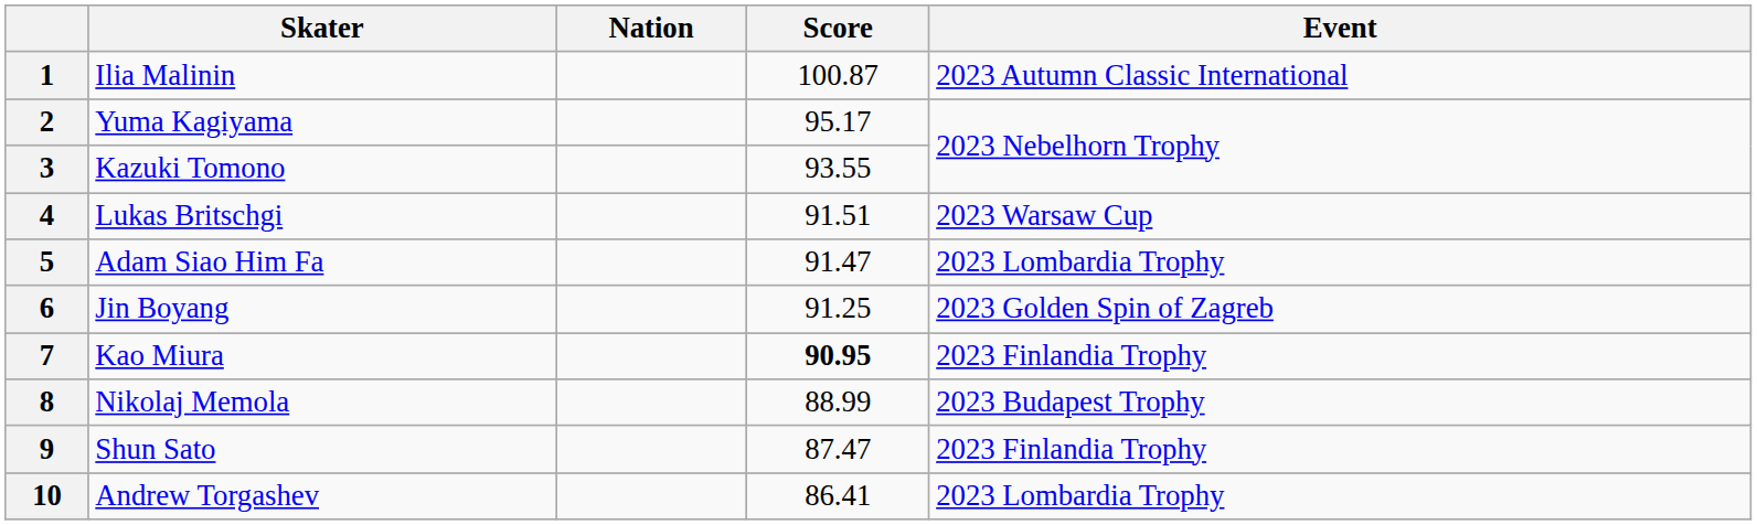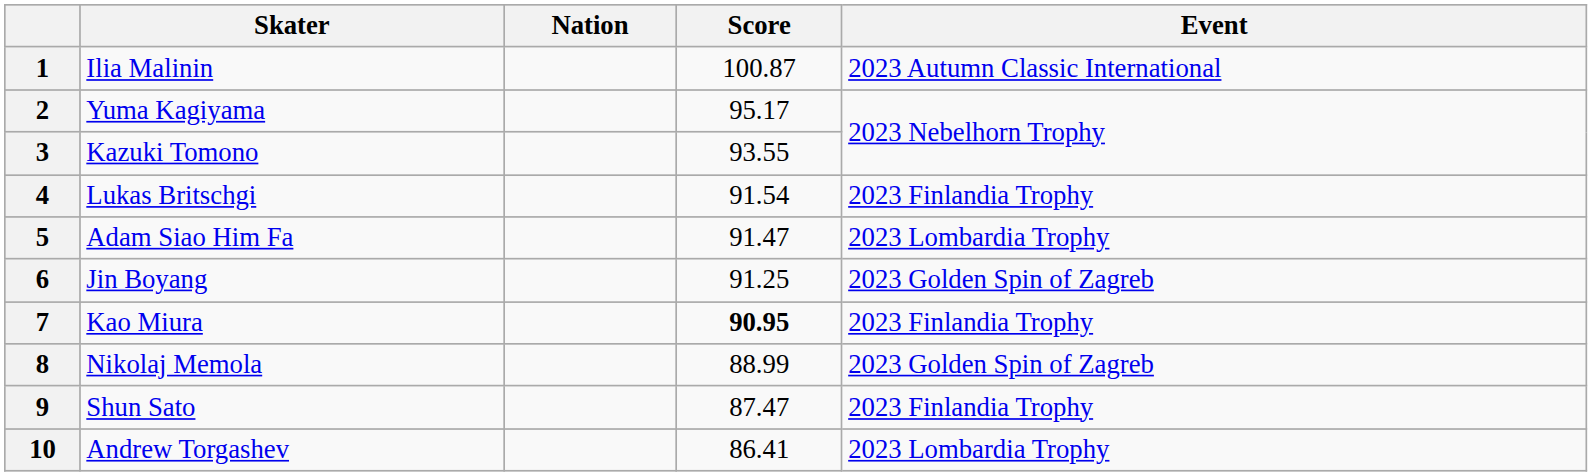4 | Score: 91.51 -> 91.54
4 | Event: 2023 Warsaw Cup -> 2023 Finlandia Trophy
8 | Event: 2023 Budapest Trophy -> 2023 Golden Spin of Zagreb
